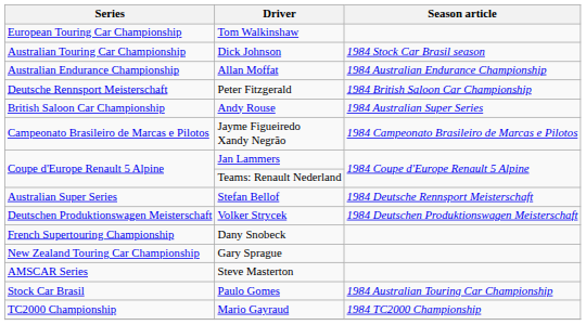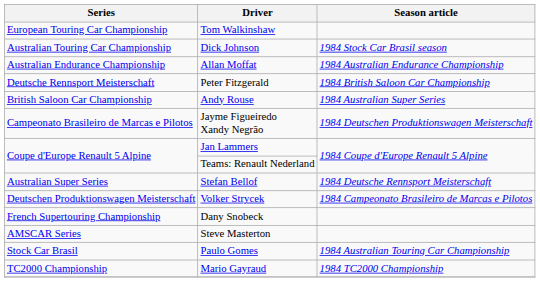Jayme Figueiredo Xandy Negrão | Season article: 1984 Campeonato Brasileiro de Marcas e Pilotos -> 1984 Deutschen Produktionswagen Meisterschaft
Volker Strycek | Season article: 1984 Deutschen Produktionswagen Meisterschaft -> 1984 Campeonato Brasileiro de Marcas e Pilotos
- row: New Zealand Touring Car Championship | Gary Sprague
